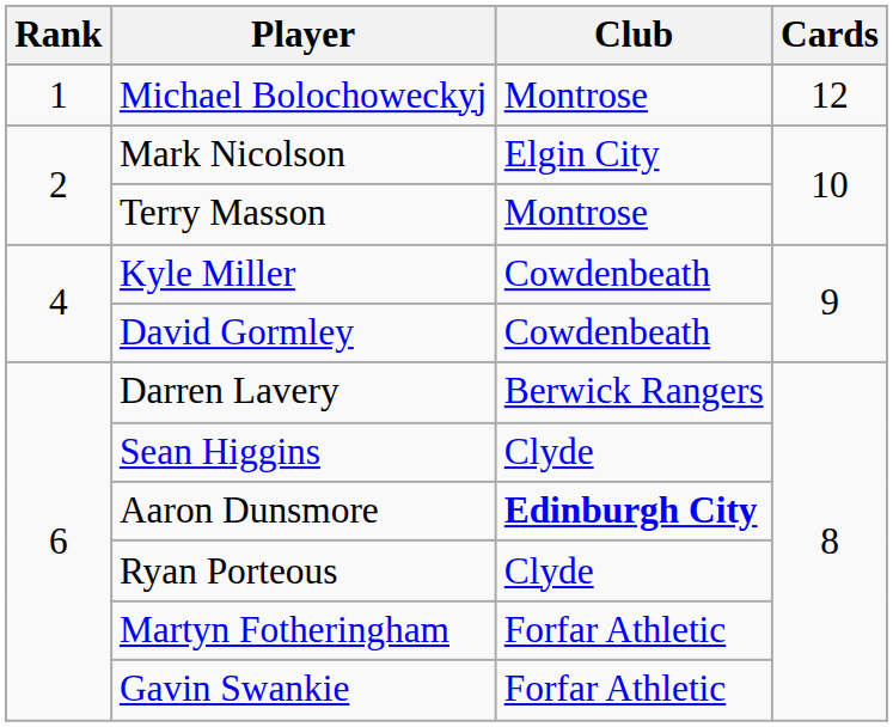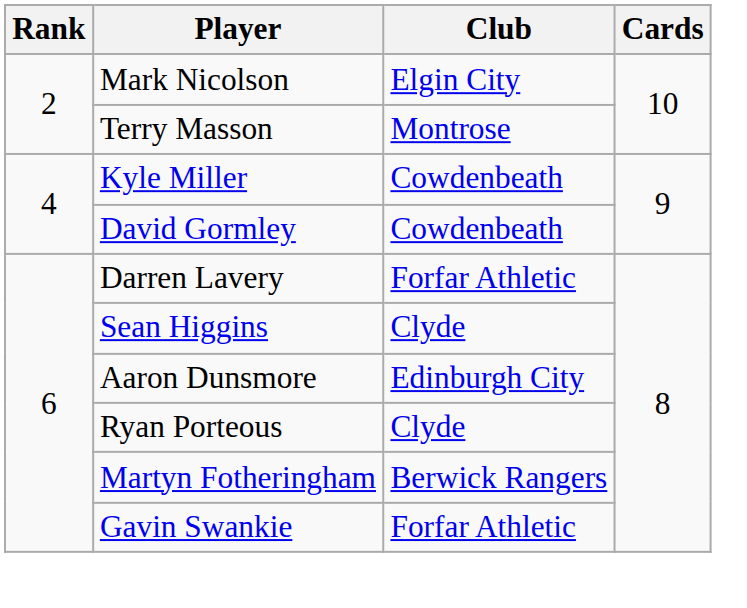- row: 1 | Michael Bolochoweckyj | Montrose | 12
Darren Lavery | Club: Berwick Rangers -> Forfar Athletic
Aaron Dunsmore | Club: bold -> normal
Martyn Fotheringham | Club: Forfar Athletic -> Berwick Rangers
